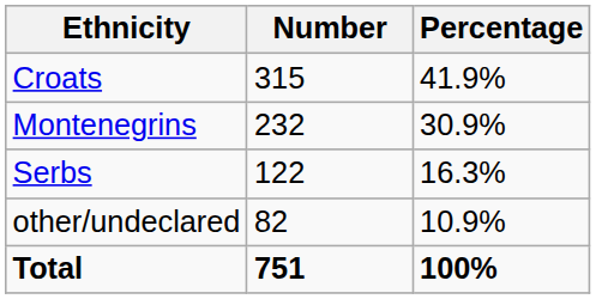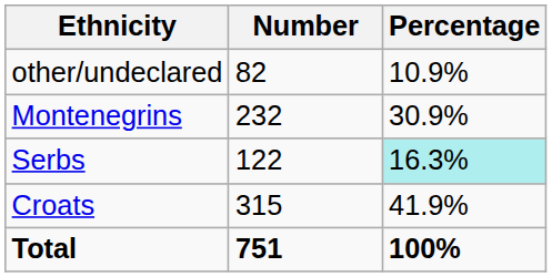rows swapped: Croats <-> other/undeclared
Serbs | Percentage: no background -> paleturquoise background
